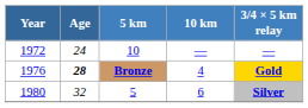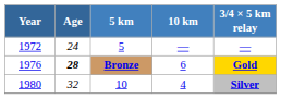1972 | 5 km: 10 -> 5
1976 | 10 km: 4 -> 6
1980 | 5 km: 5 -> 10
1980 | 10 km: 6 -> 4
